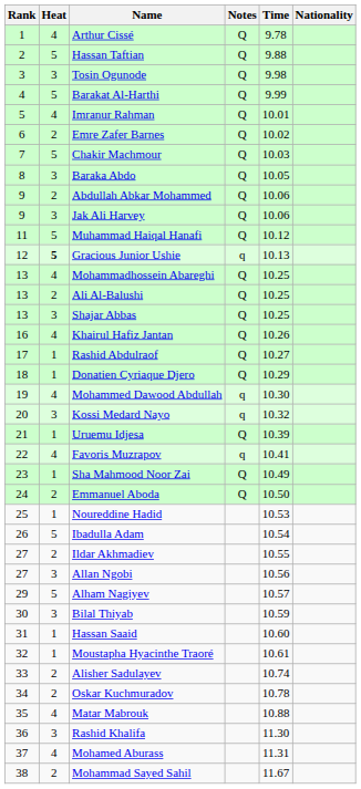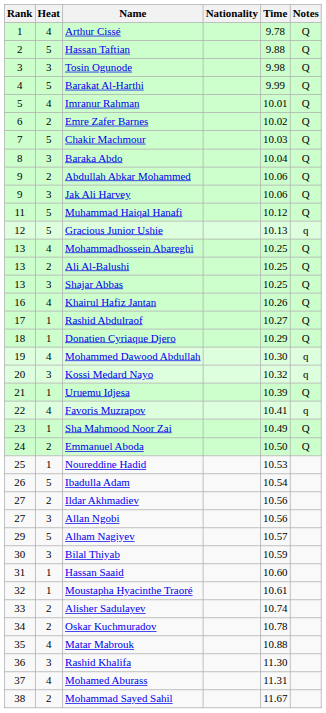columns swapped: Nationality <-> Notes
Baraka Abdo | Time: 10.05 -> 10.04
Gracious Junior Ushie | Heat: bold -> normal
Ildar Akhmadiev | Time: 10.55 -> 10.56
